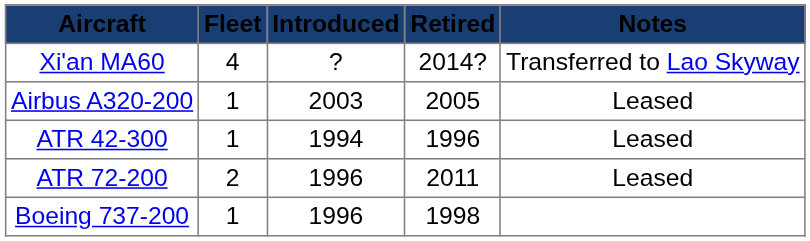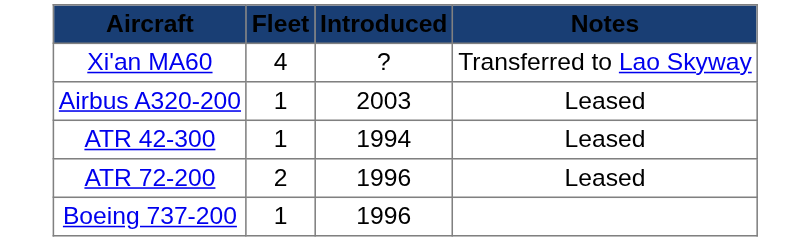- column: Retired | 2014? | 2005 | 1996 | 2011 | 1998
